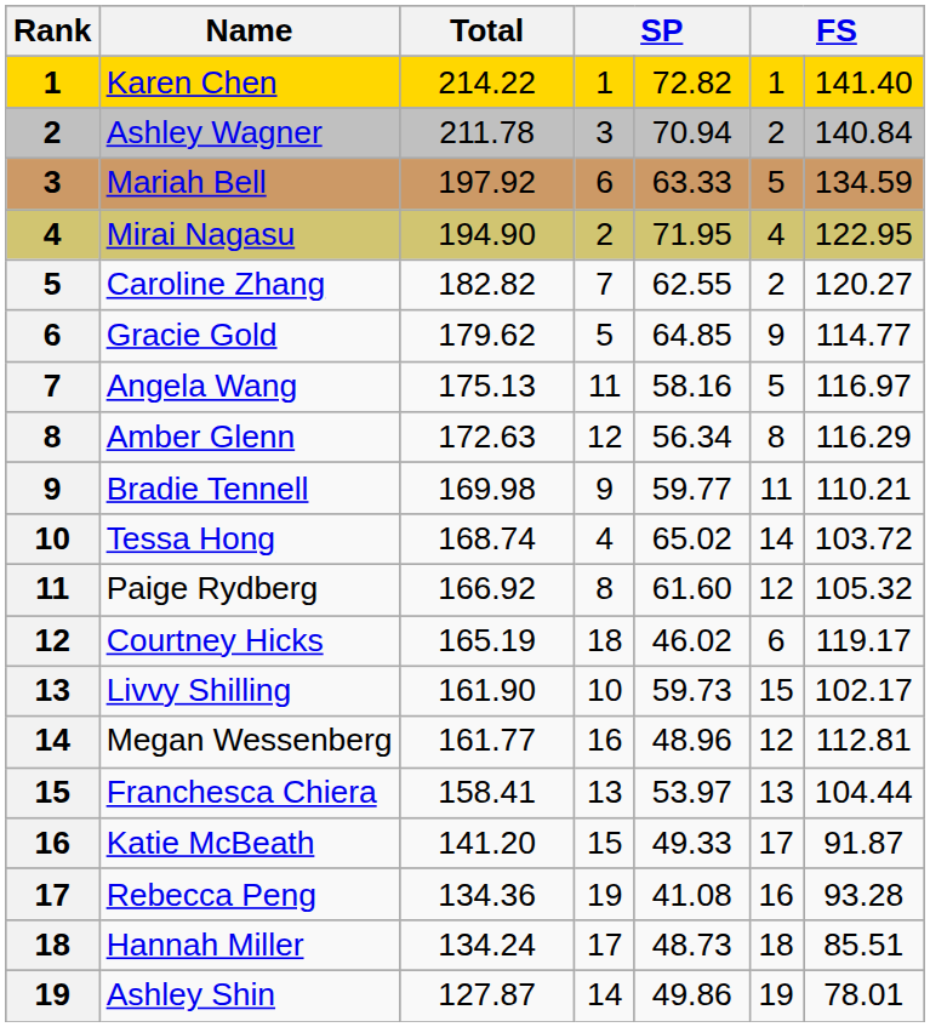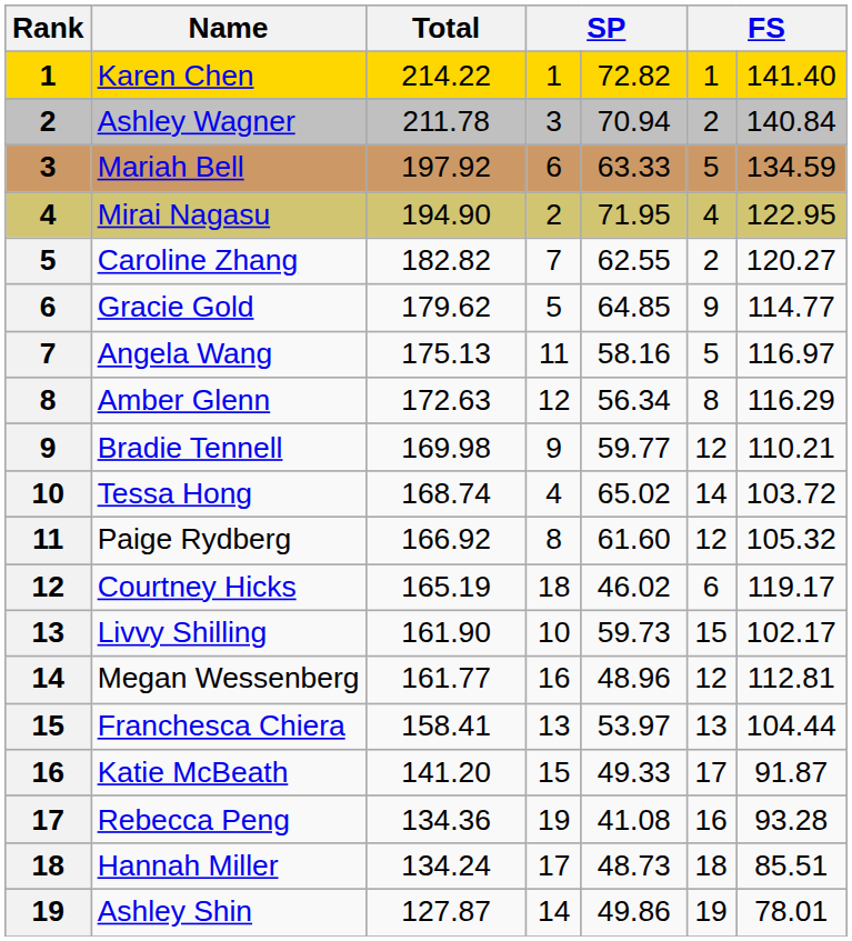Bradie Tennell | column 6: 11 -> 12
